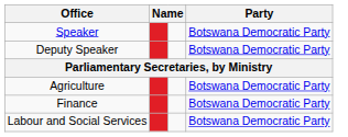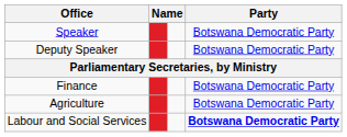rows swapped: Agriculture <-> Finance
Labour and Social Services | Party: normal -> bold
